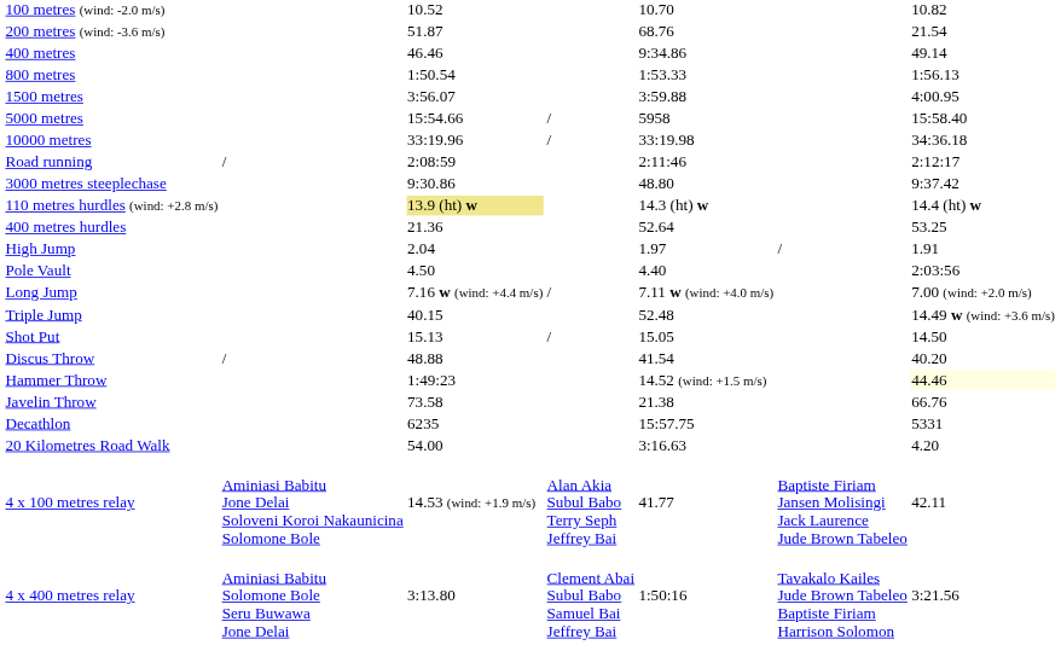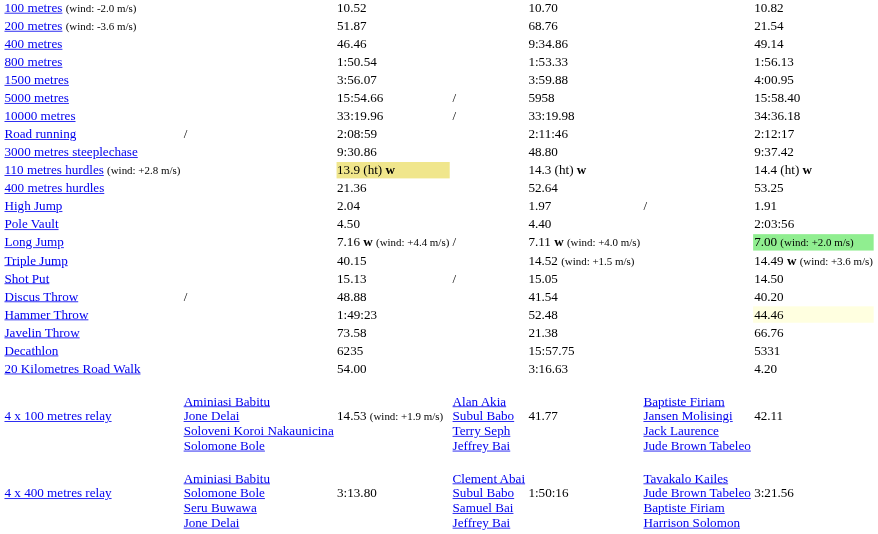Long Jump | column 7: no background -> lightgreen background
Triple Jump | column 5: 52.48 -> 14.52 (wind: +1.5 m/s)
Hammer Throw | column 5: 14.52 (wind: +1.5 m/s) -> 52.48
